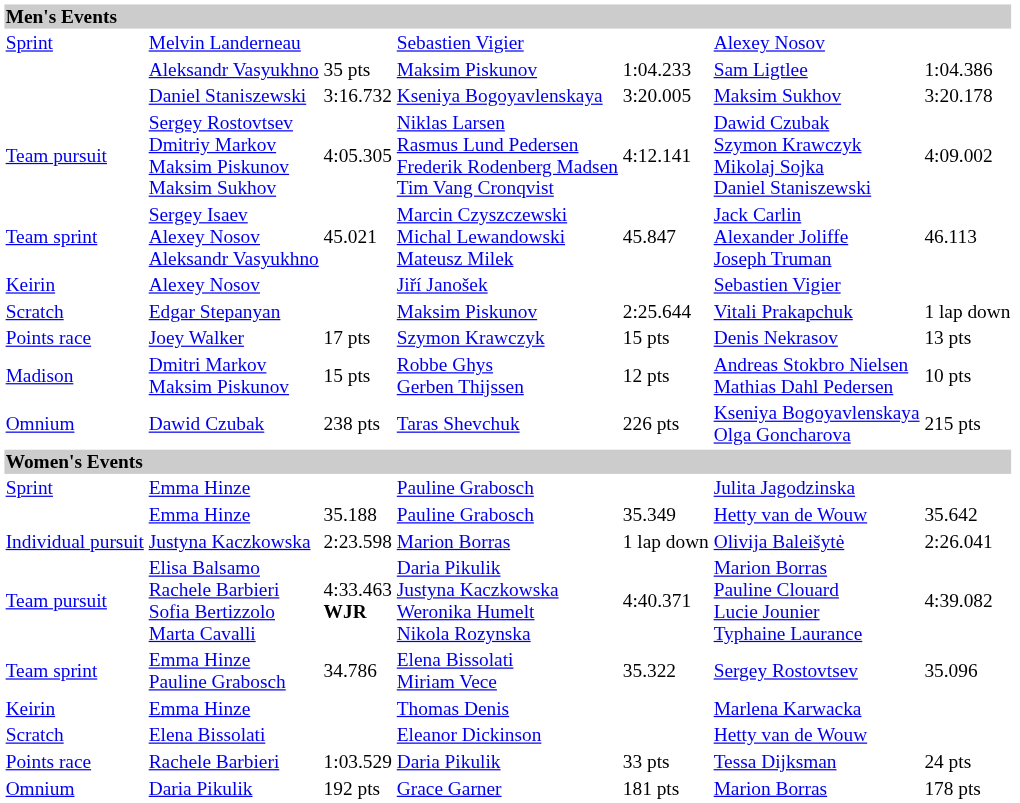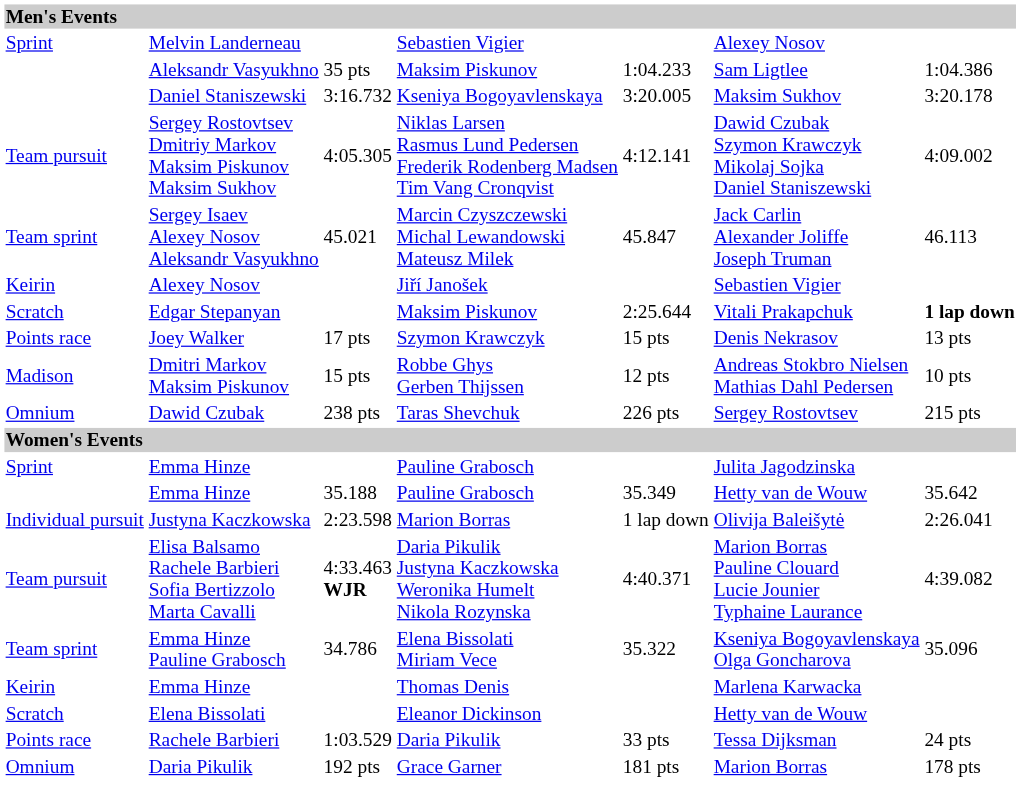Edgar Stepanyan | column 7: normal -> bold
Dawid Czubak | column 6: Kseniya Bogoyavlenskaya Olga Goncharova -> Sergey Rostovtsev
Emma Hinze Pauline Grabosch | column 6: Sergey Rostovtsev -> Kseniya Bogoyavlenskaya Olga Goncharova
